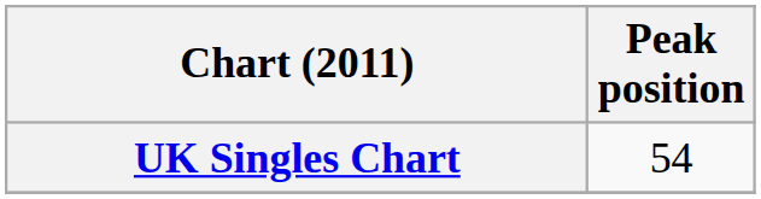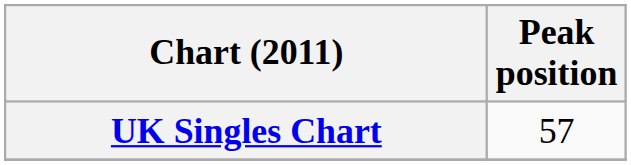UK Singles Chart | Peak position: 54 -> 57
